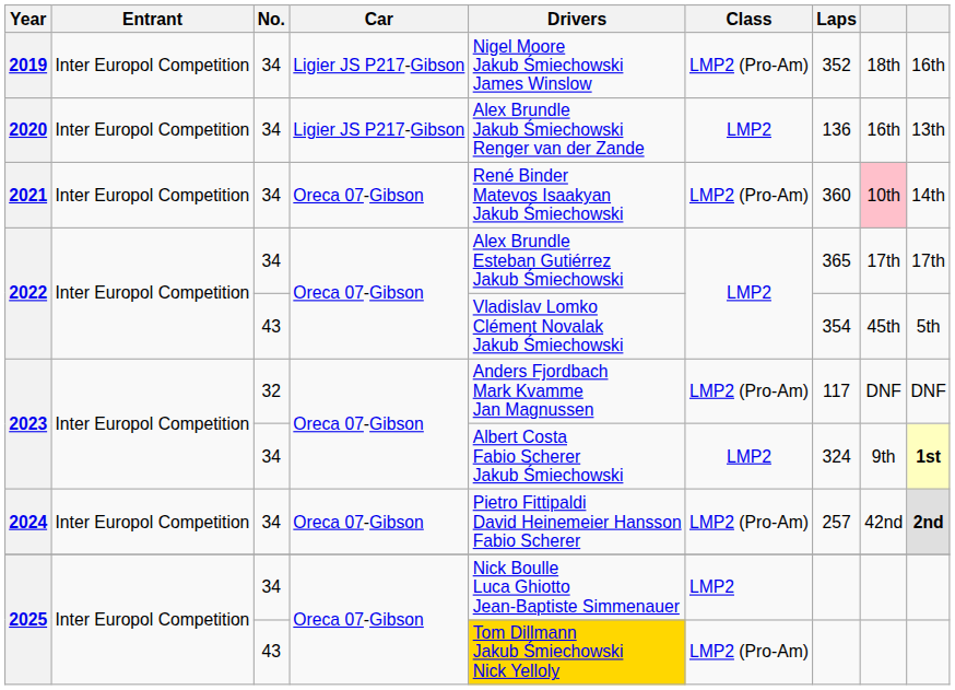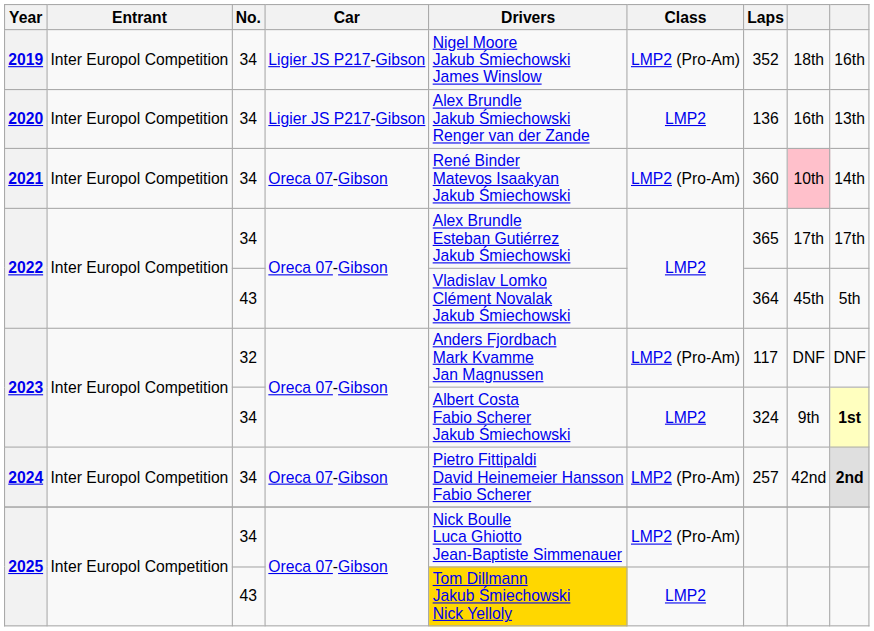2022 / 43 | Laps: 354 -> 364
2025 / 34 | Class: LMP2 -> LMP2 (Pro-Am)
2025 / 43 | Class: LMP2 (Pro-Am) -> LMP2
